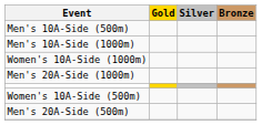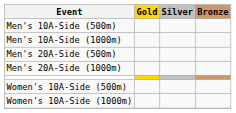rows swapped: Men's 20A-Side (500m) <-> Women's 10A-Side (1000m)
